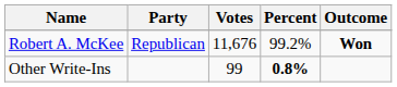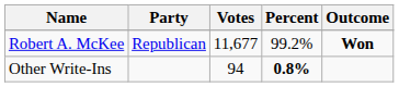Robert A. McKee | Votes: 11,676 -> 11,677
Other Write-Ins | Votes: 99 -> 94
